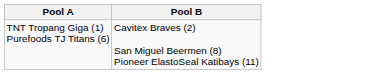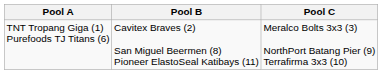+ column: Pool C | Meralco Bolts 3x3 (3) NorthPort Batang Pier (9) Terrafirma 3x3 (10)
